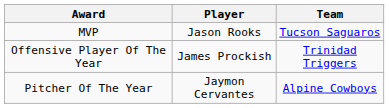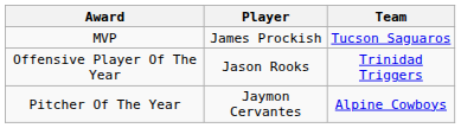MVP | Player: Jason Rooks -> James Prockish
Offensive Player Of The Year | Player: James Prockish -> Jason Rooks
